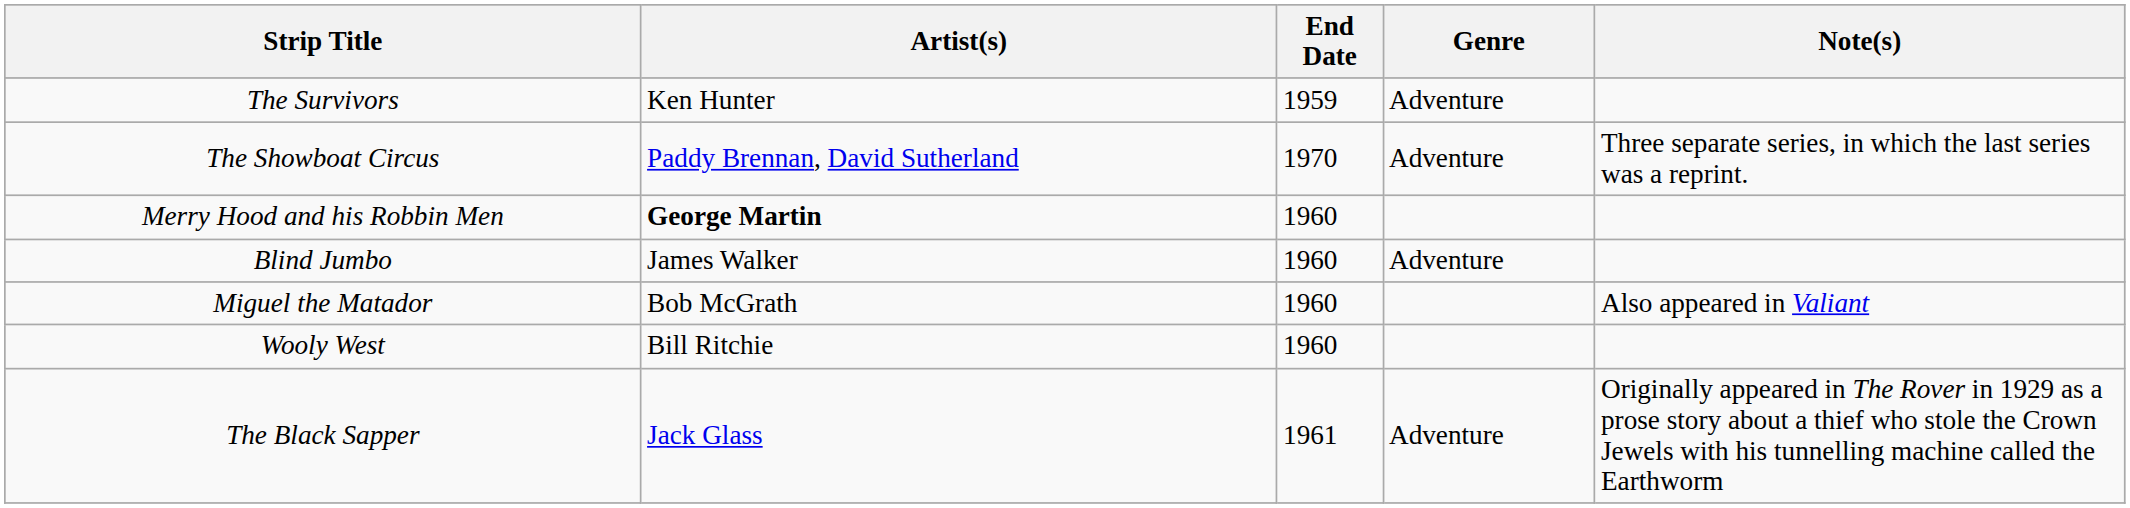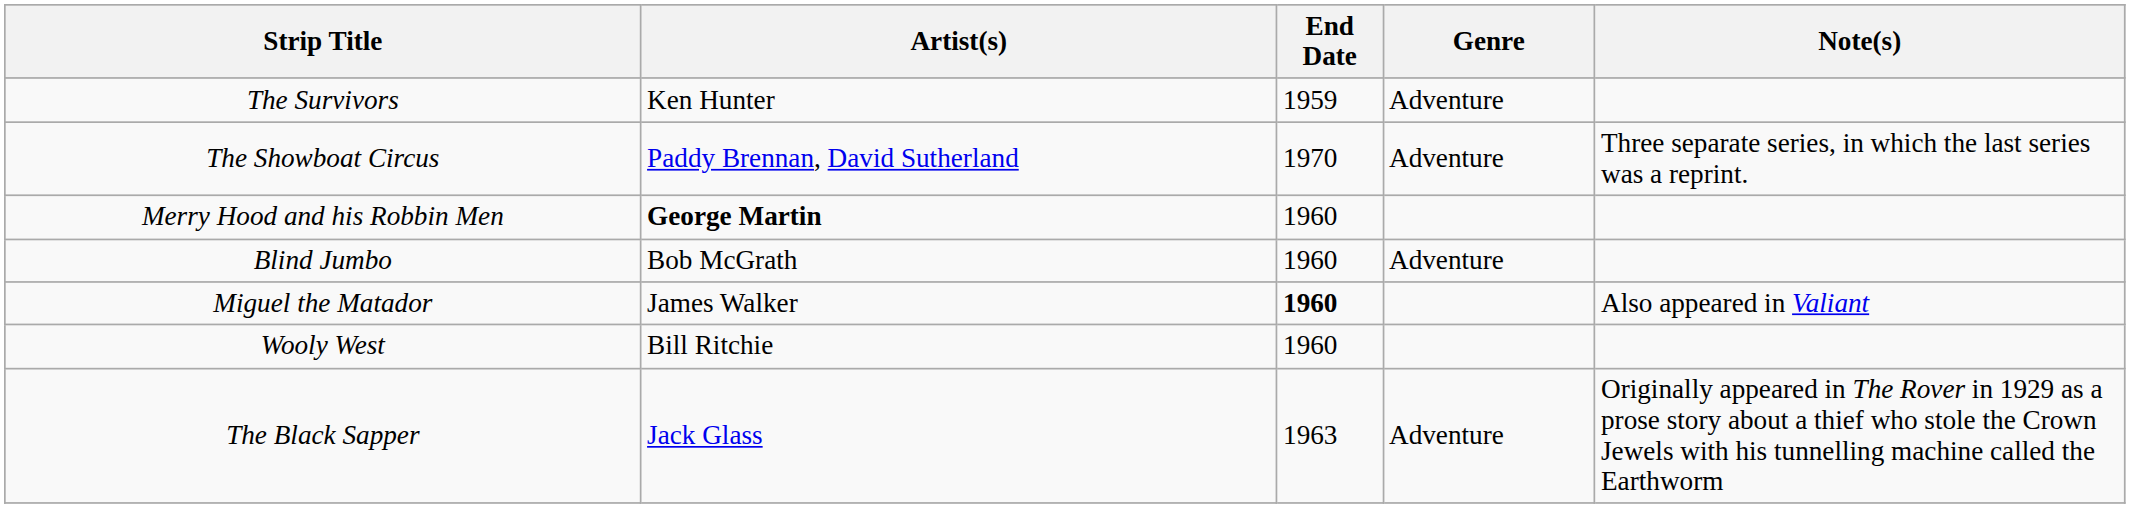Blind Jumbo | Artist(s): James Walker -> Bob McGrath
Miguel the Matador | Artist(s): Bob McGrath -> James Walker
Miguel the Matador | End Date: normal -> bold
The Black Sapper | End Date: 1961 -> 1963
